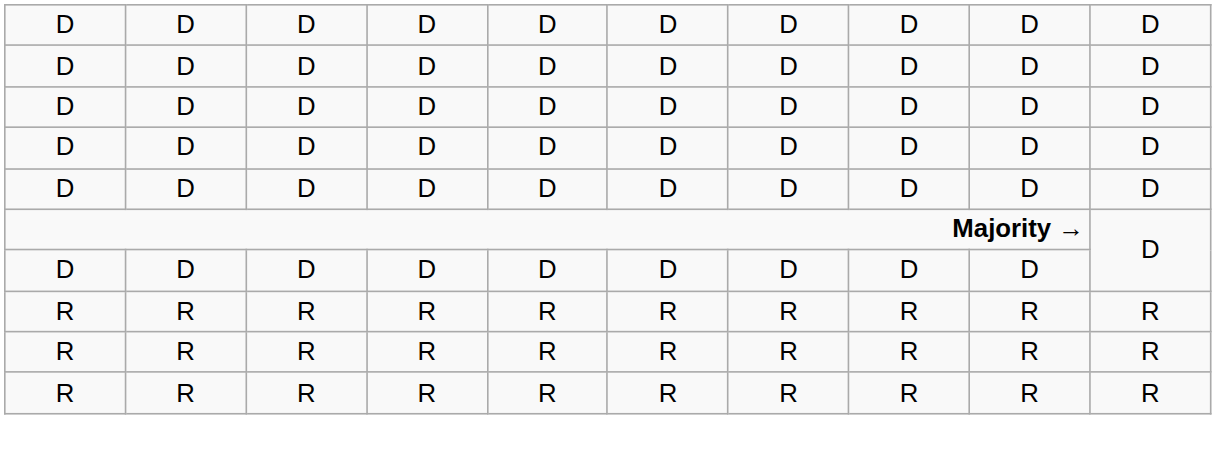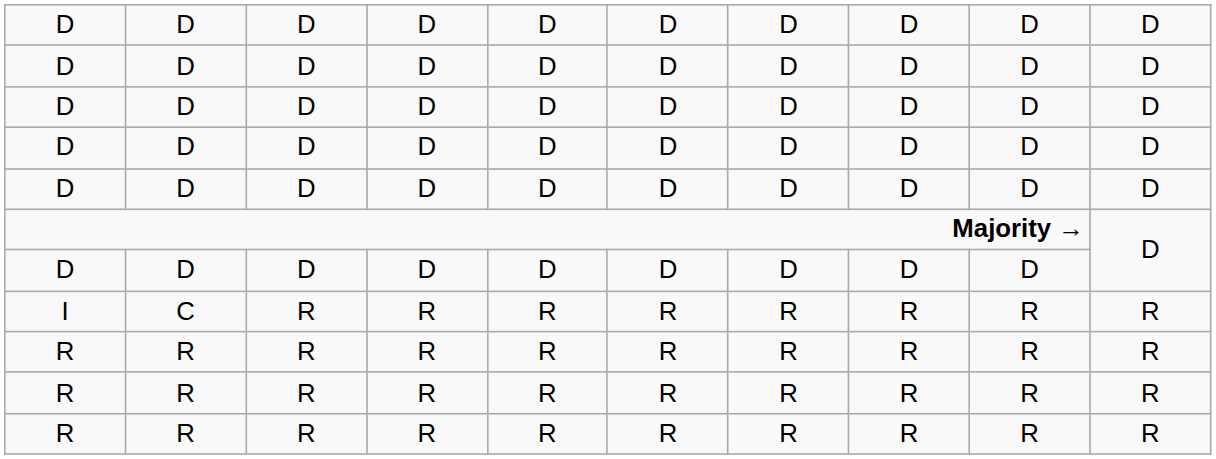+ row: I | C | R | R | R | R | R | R | R | R
